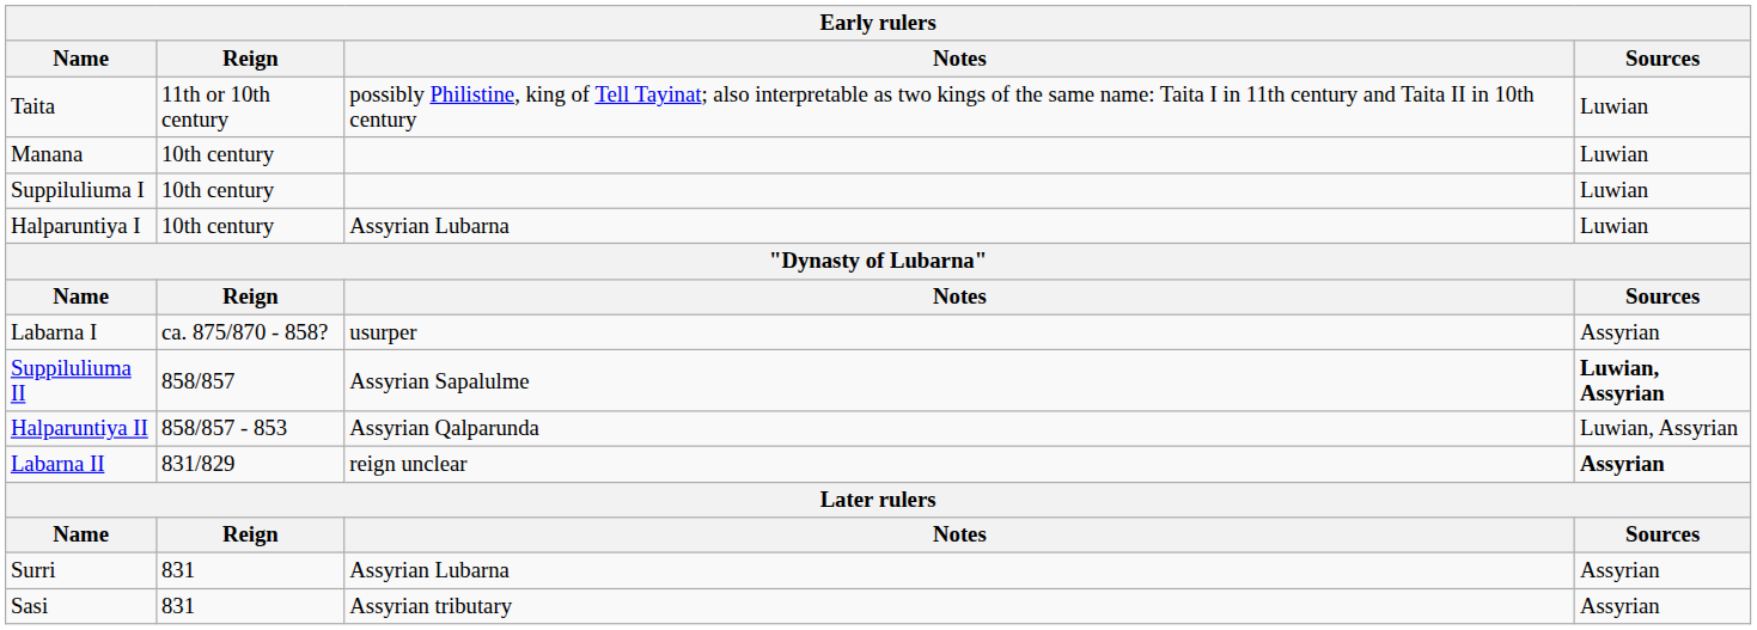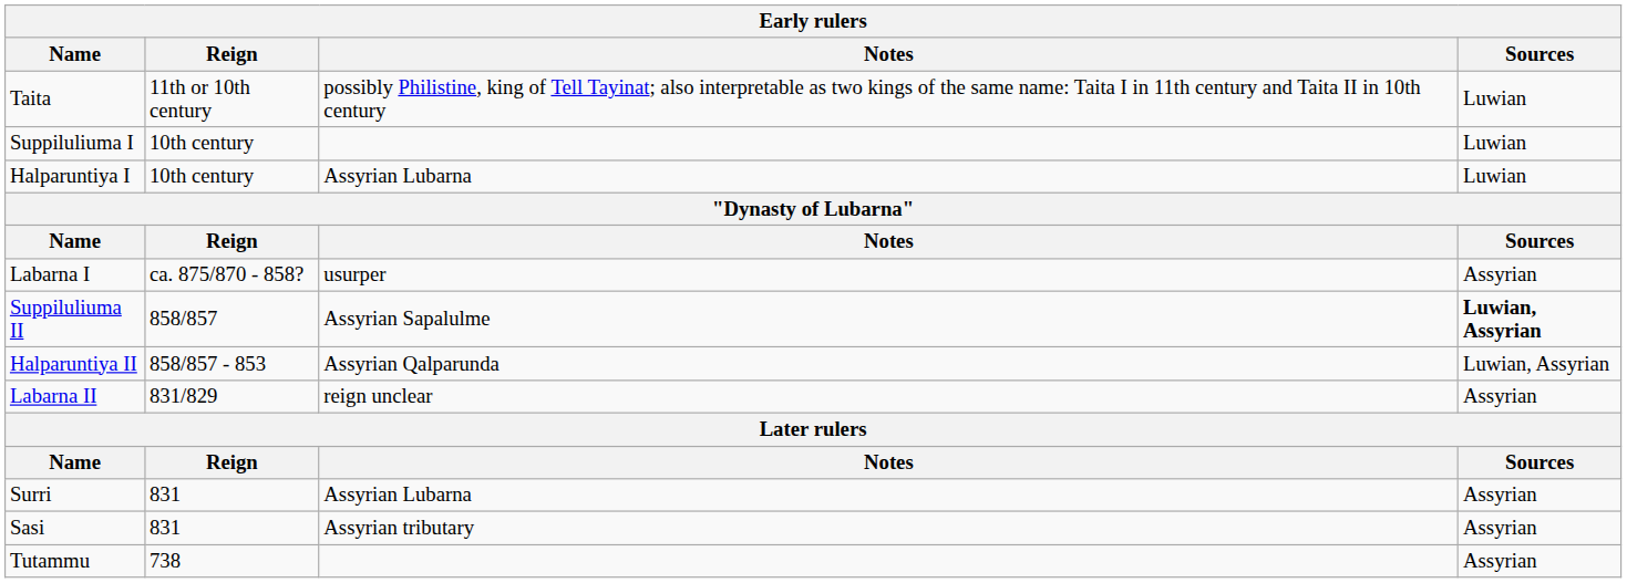- row: Manana | 10th century | Luwian
Labarna II | Sources: bold -> normal
+ row: Tutammu | 738 | Assyrian
